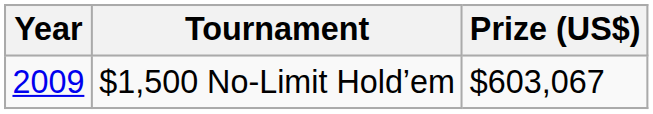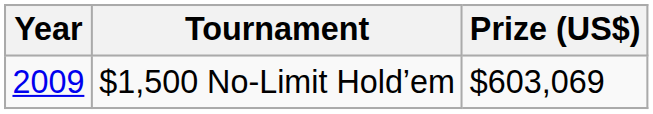$1,500 No-Limit Hold’em | Prize (US$): $603,067 -> $603,069
